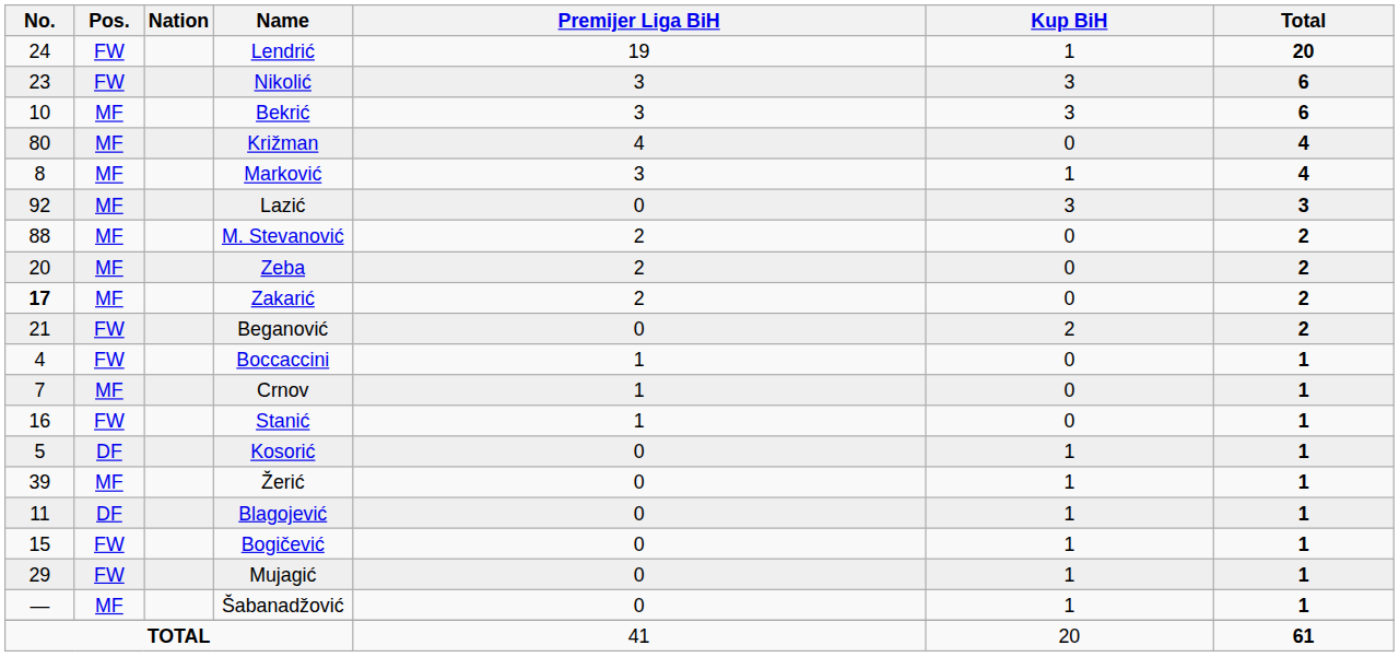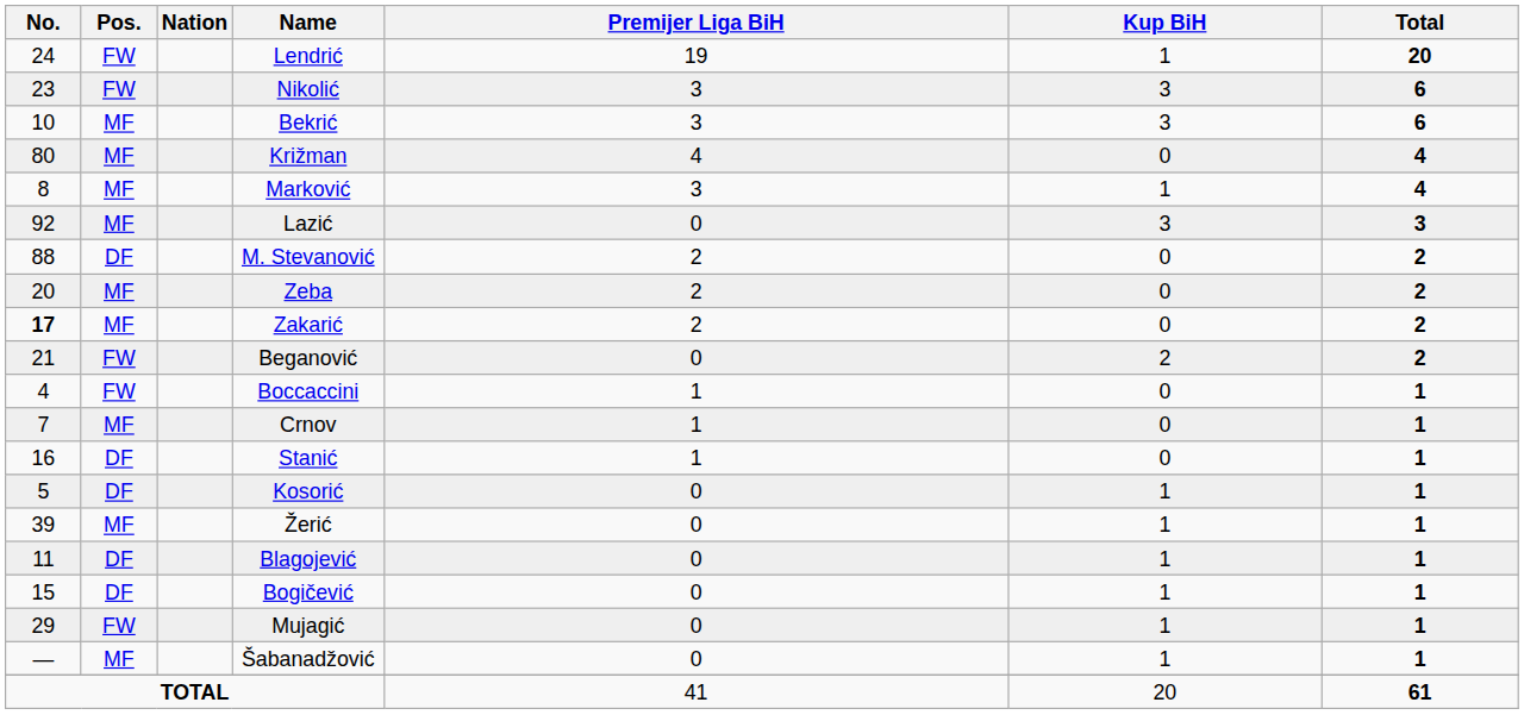M. Stevanović | Pos.: MF -> DF
Stanić | Pos.: FW -> DF
Bogičević | Pos.: FW -> DF
